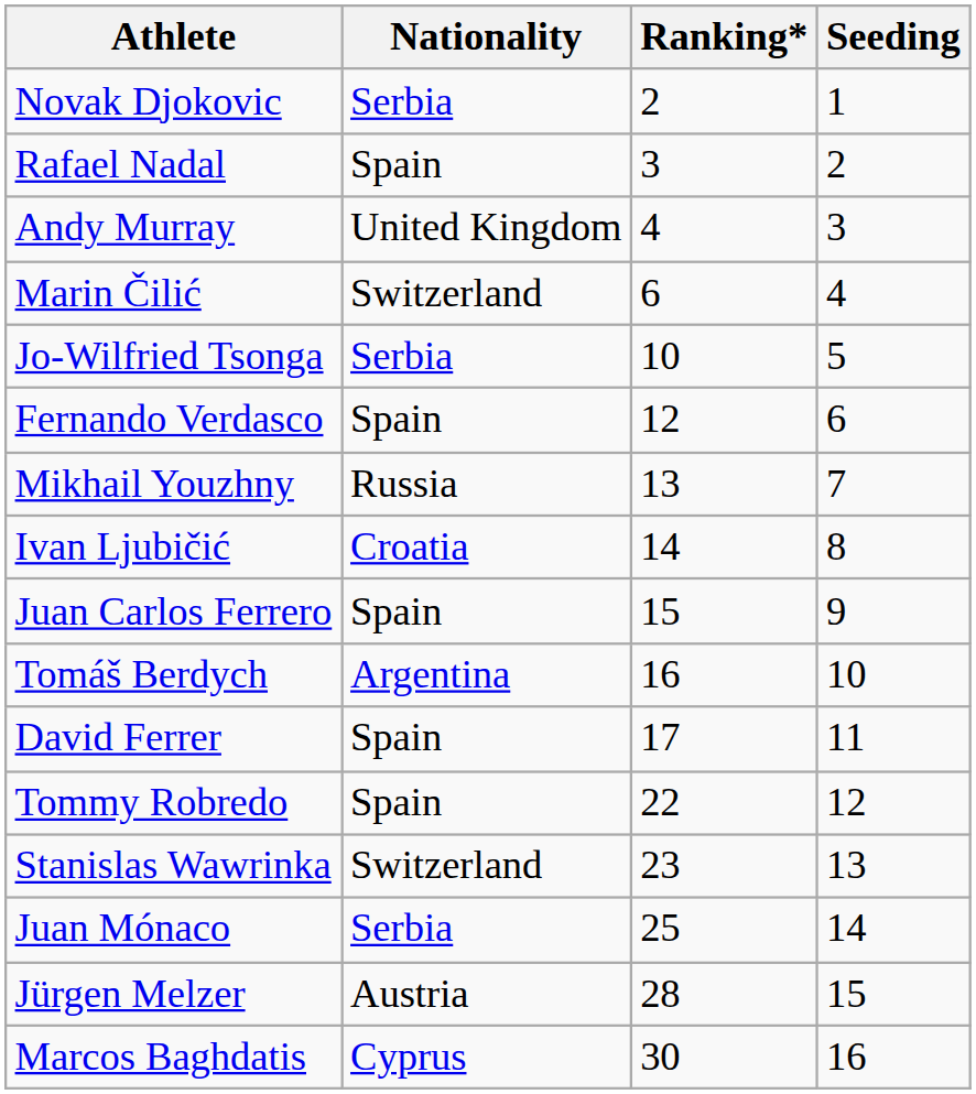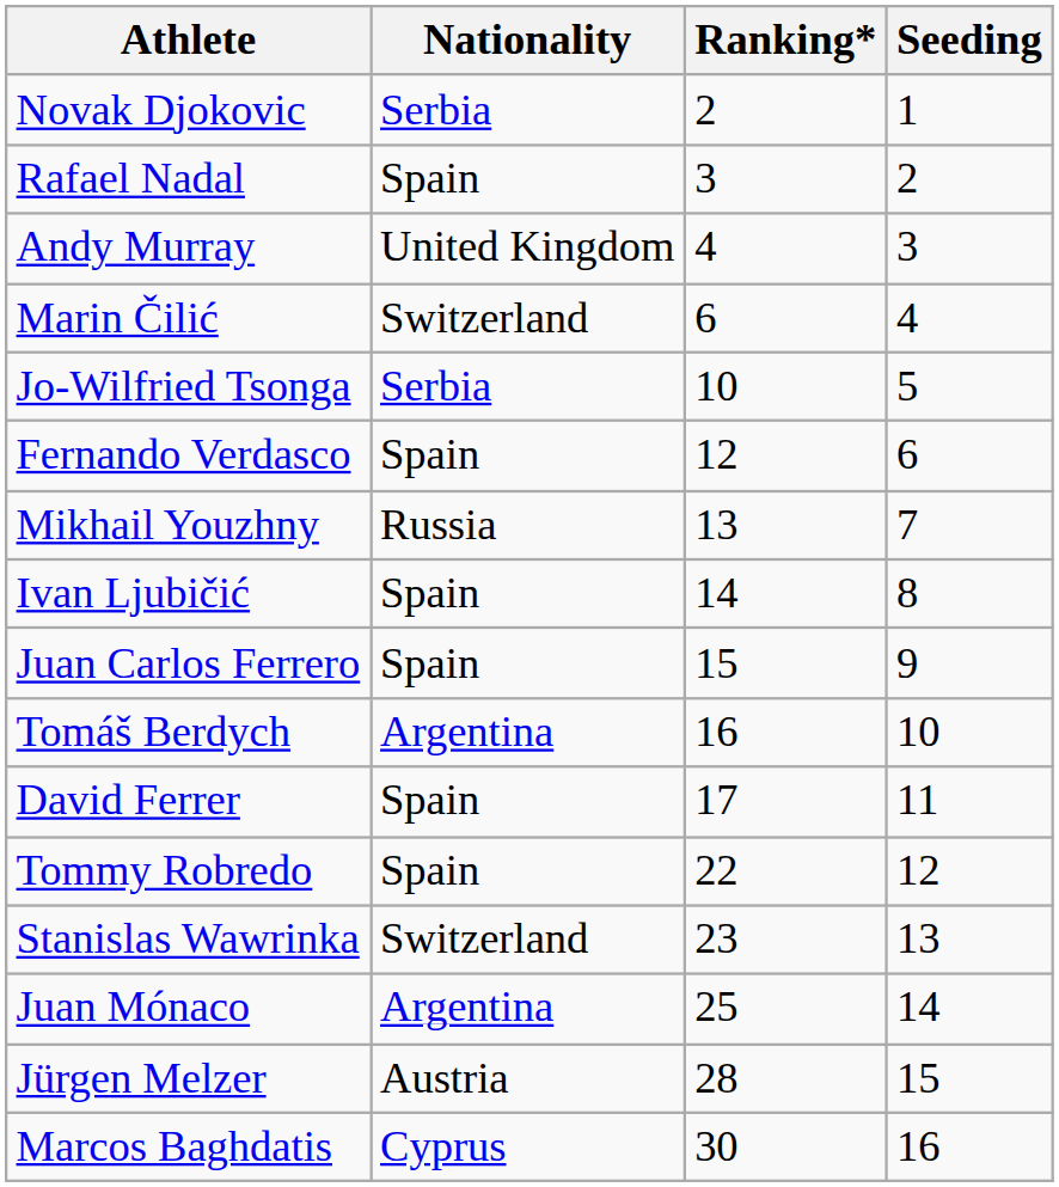Ivan Ljubičić | Nationality: Croatia -> Spain
Juan Mónaco | Nationality: Serbia -> Argentina
